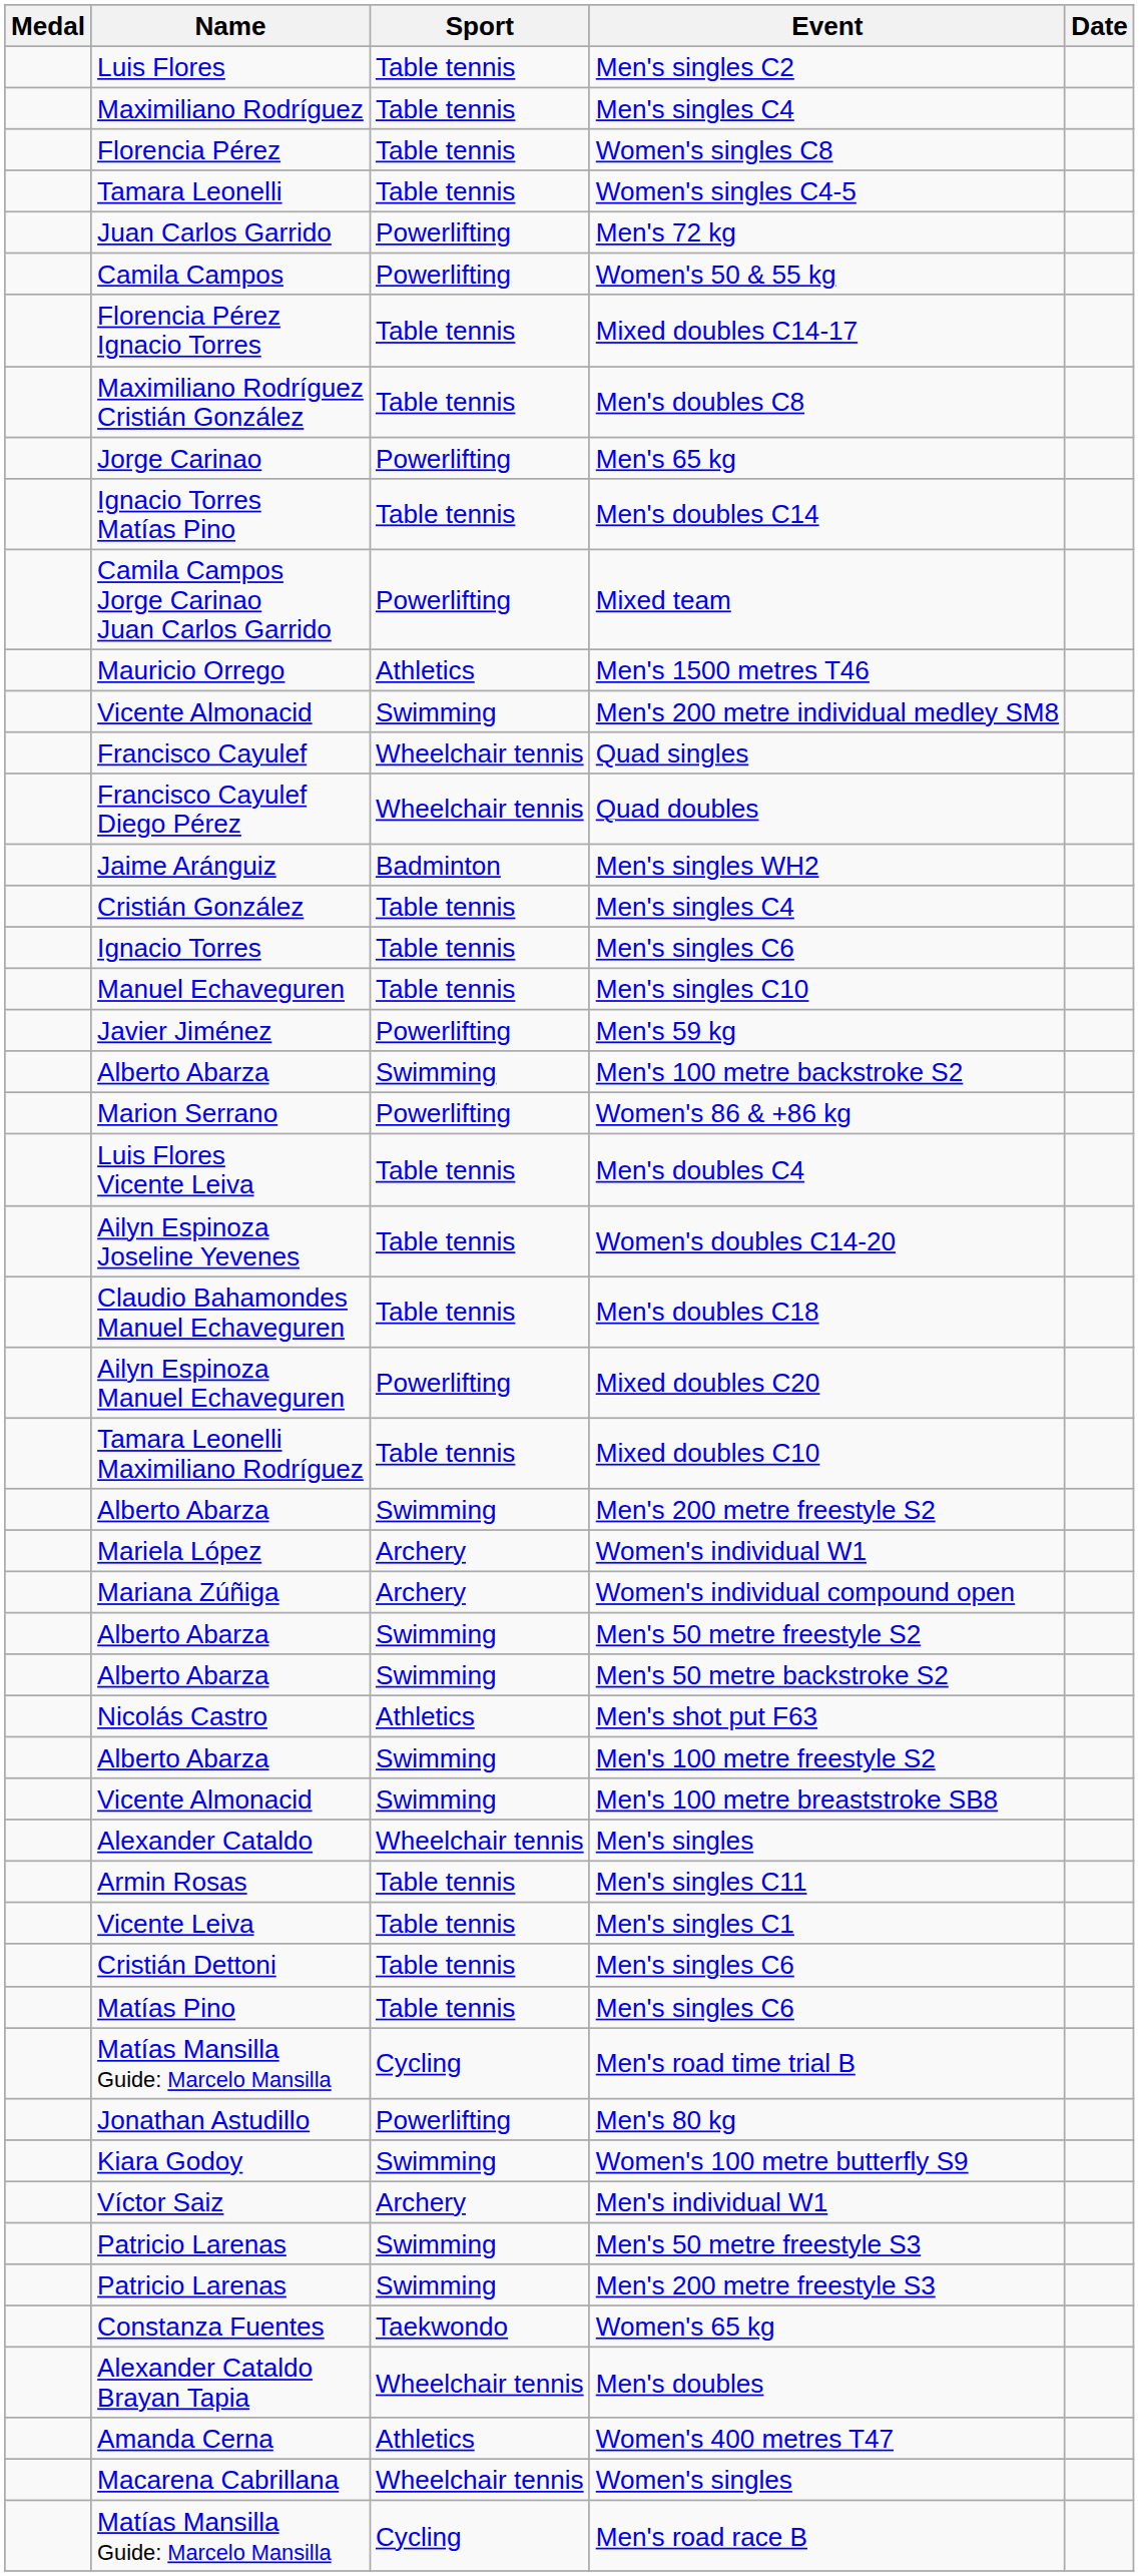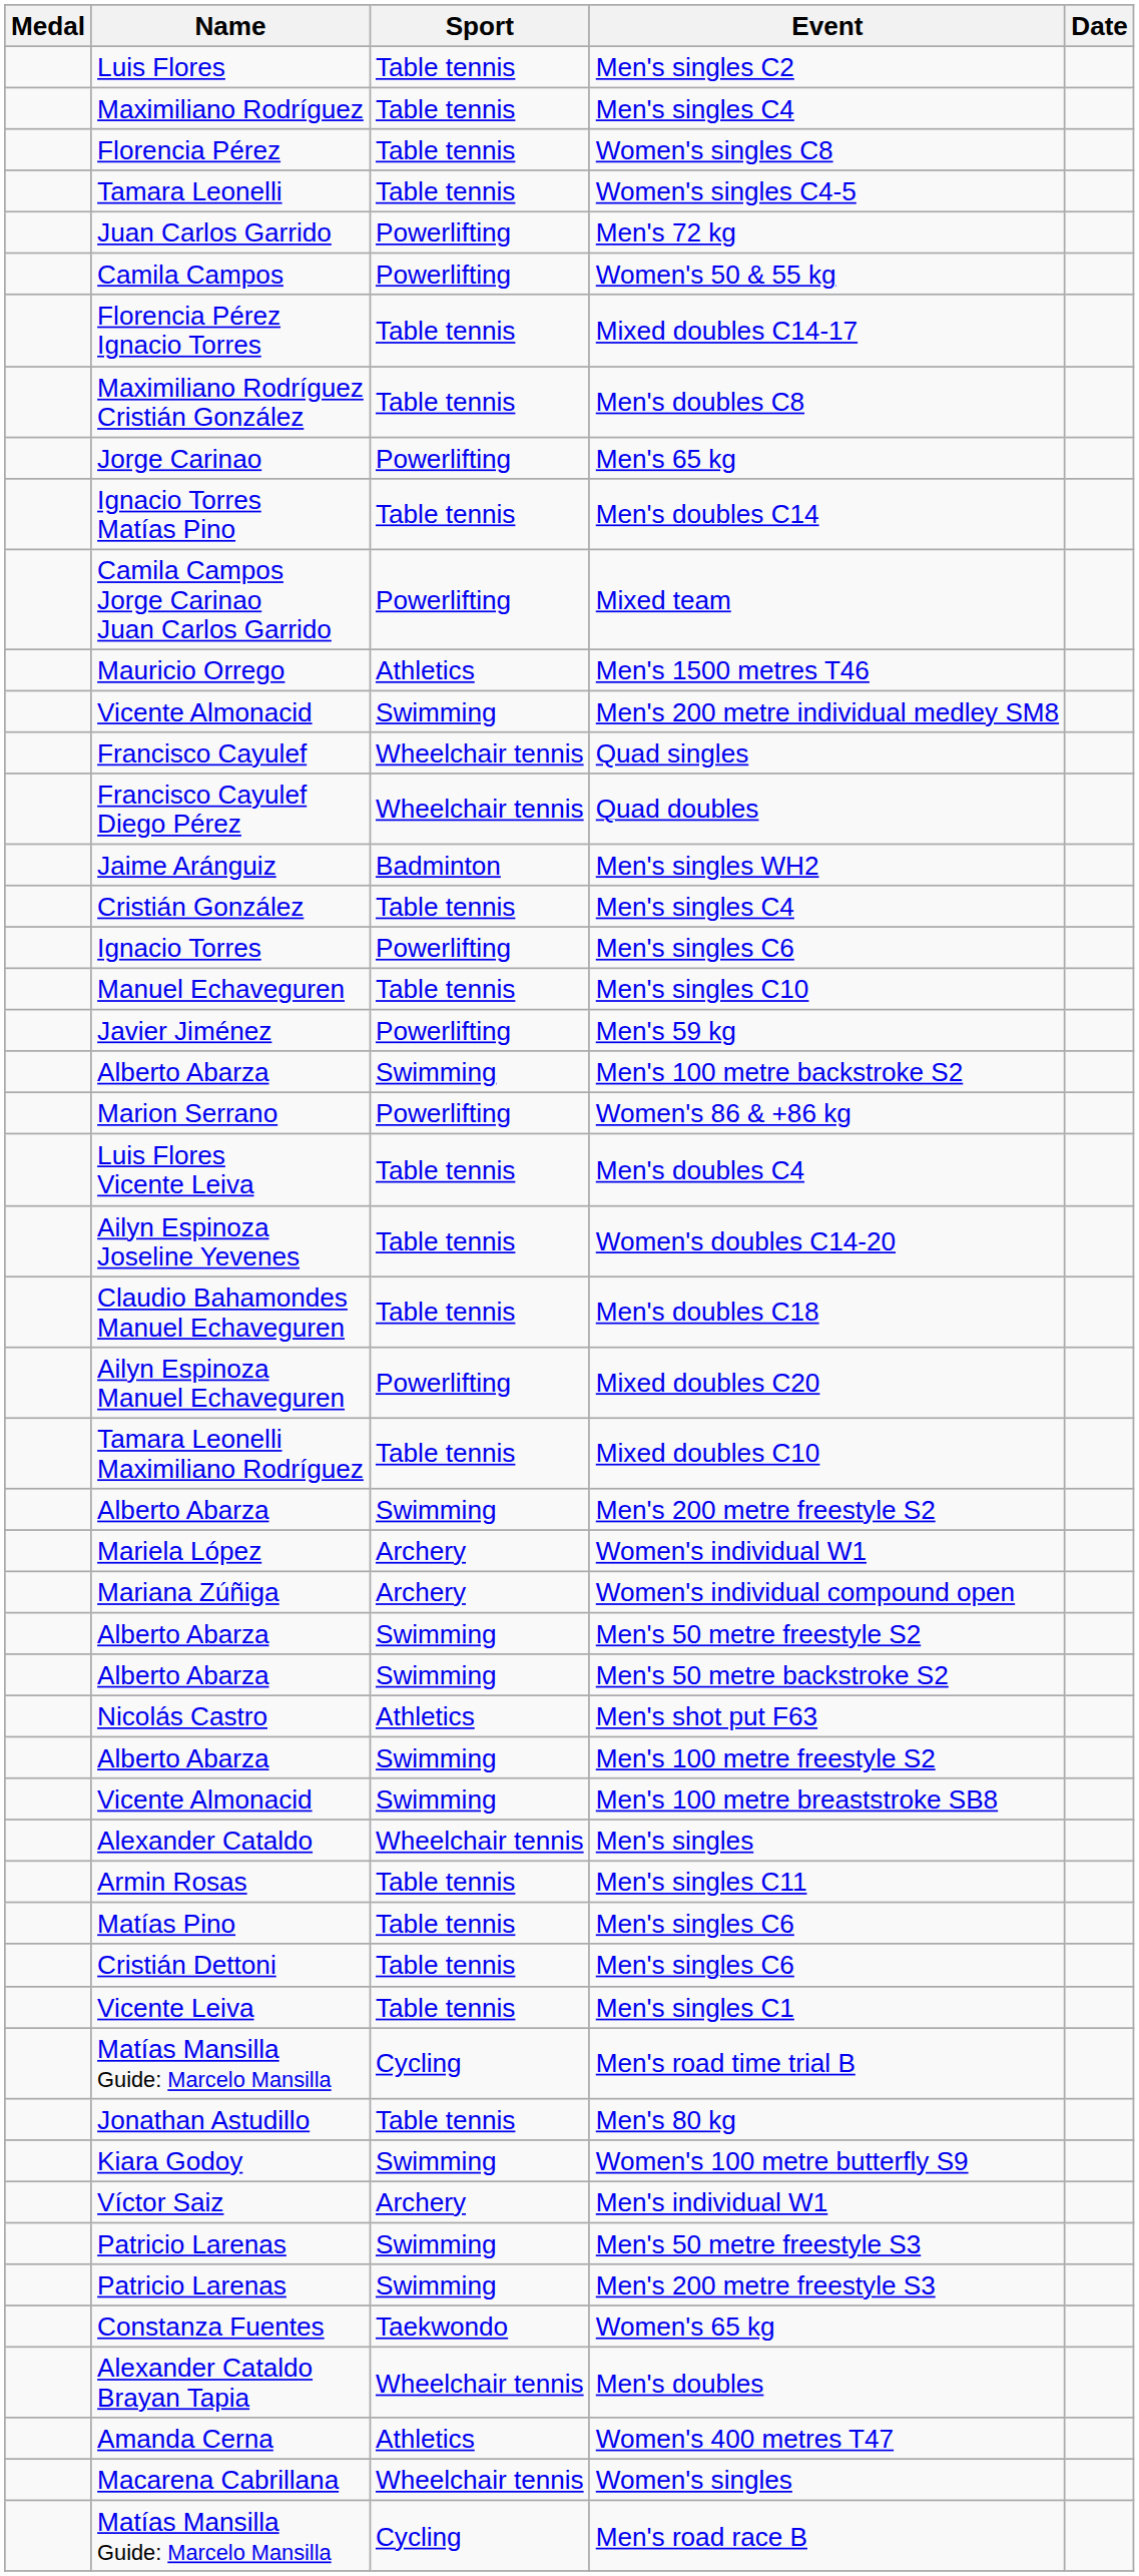Ignacio Torres / Men's singles C6 | Sport: Table tennis -> Powerlifting
rows swapped: Matías Pino / Men's singles C6 <-> Men's singles C1
Men's 80 kg | Sport: Powerlifting -> Table tennis
